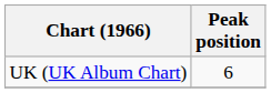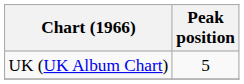UK (UK Album Chart) | Peak position: 6 -> 5
